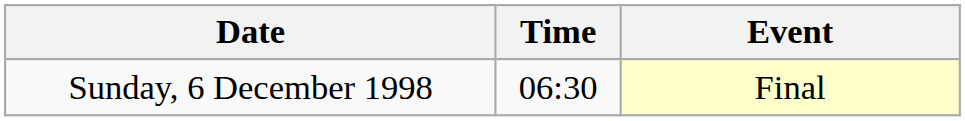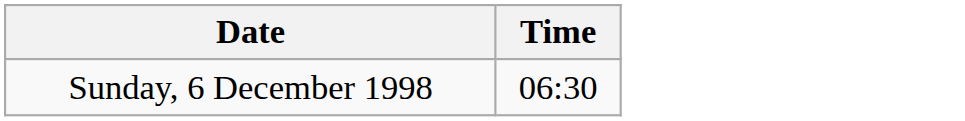- column: Event | Final
